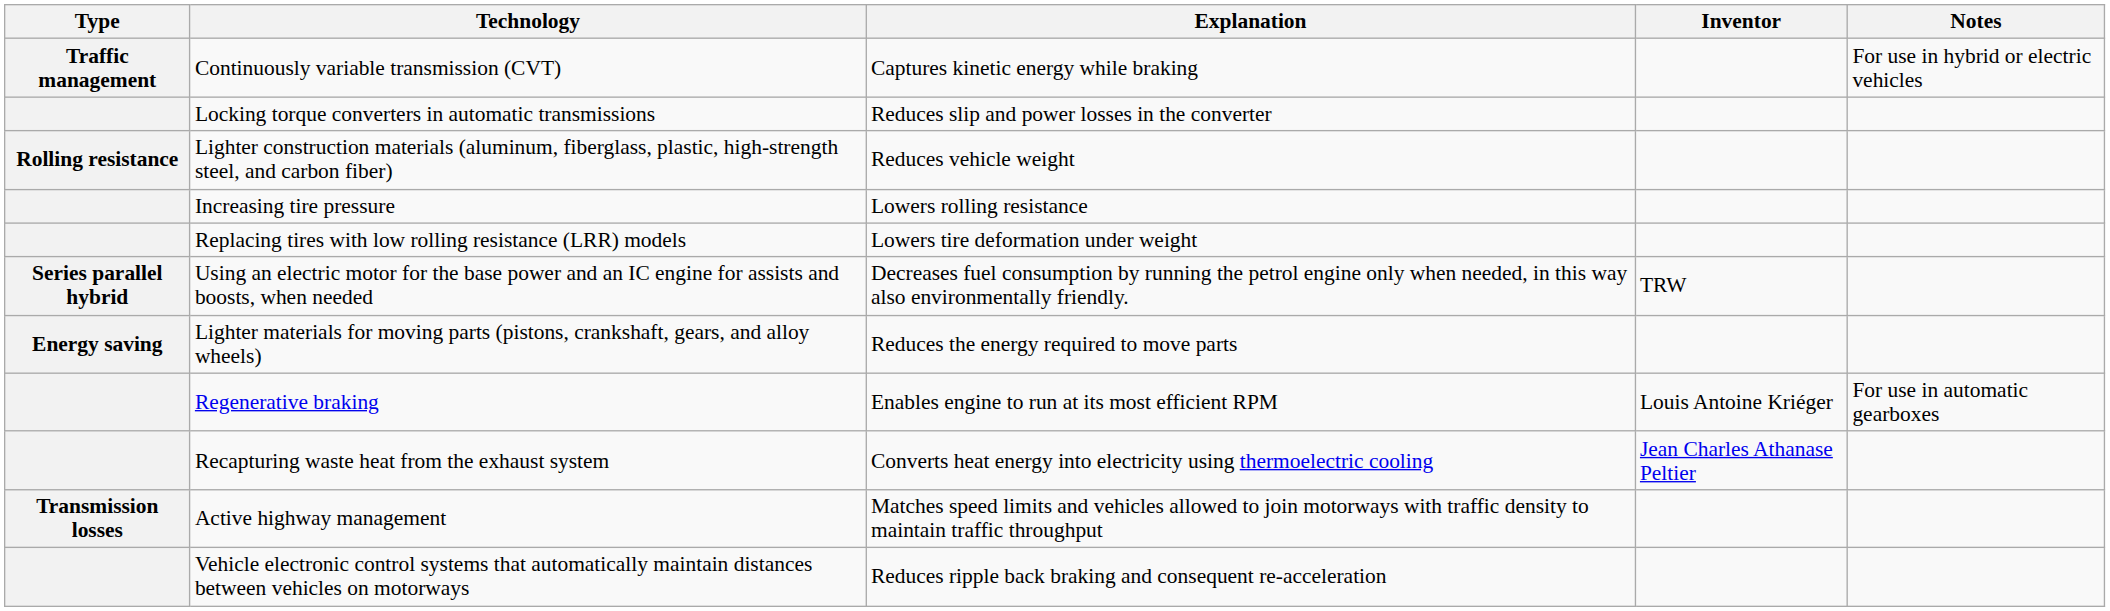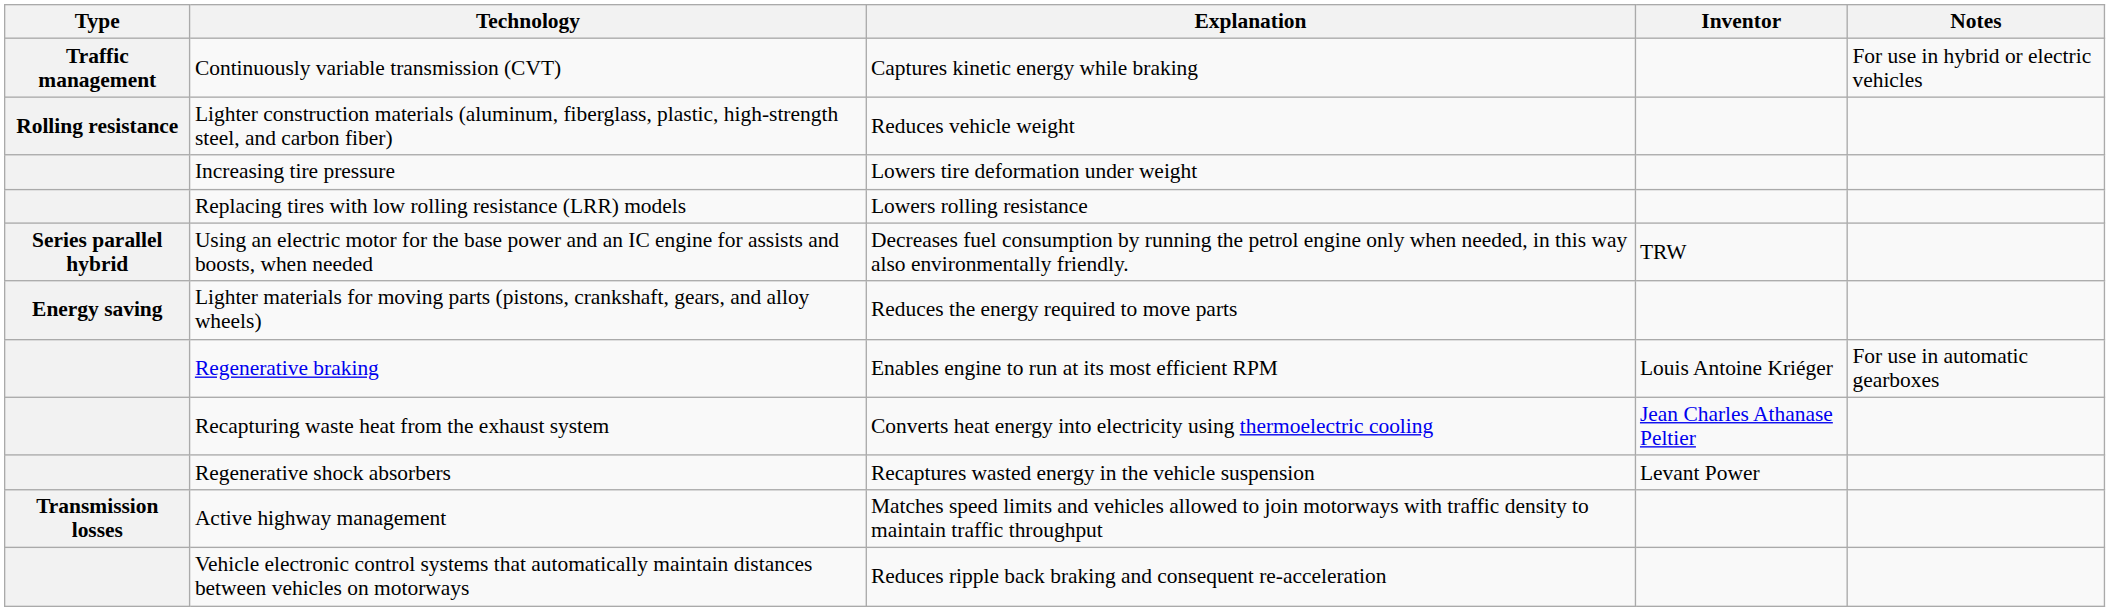- row: Locking torque converters in automatic transmissions | Reduces slip and power losses in the converter
Increasing tire pressure | Explanation: Lowers rolling resistance -> Lowers tire deformation under weight
Replacing tires with low rolling resistance (LRR) models | Explanation: Lowers tire deformation under weight -> Lowers rolling resistance
+ row: Regenerative shock absorbers | Recaptures wasted energy in the vehicle suspension | Levant Power
